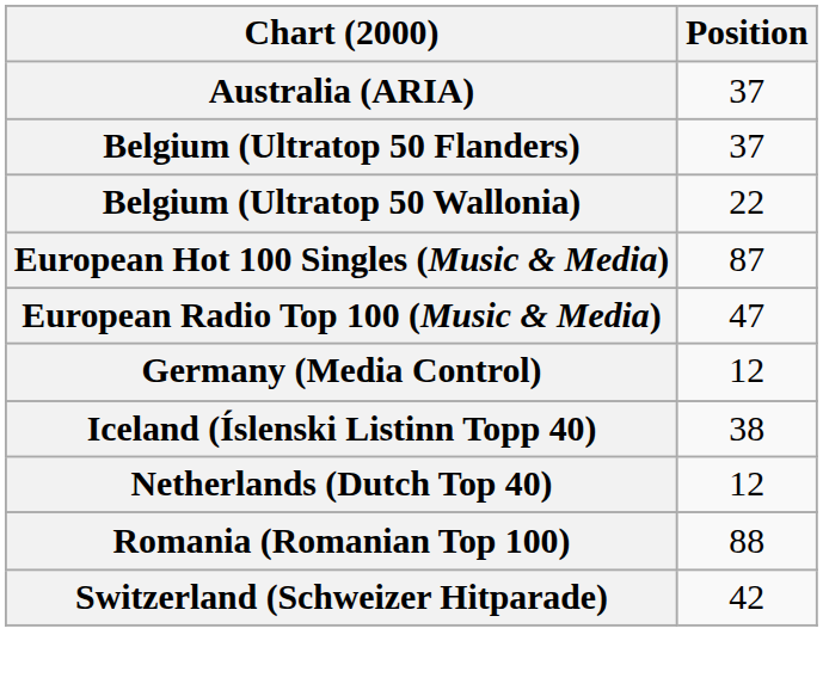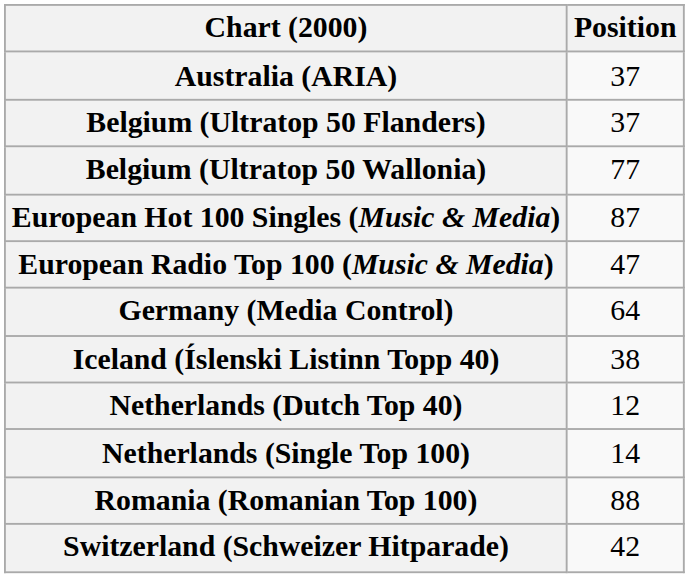Belgium (Ultratop 50 Wallonia) | Position: 22 -> 77
Germany (Media Control) | Position: 12 -> 64
+ row: Netherlands (Single Top 100) | 14
